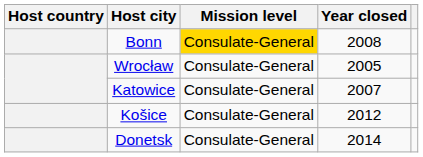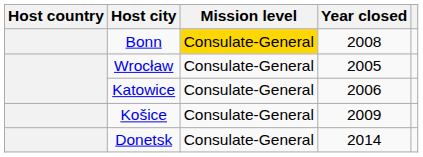Katowice | Year closed: 2007 -> 2006
Košice | Year closed: 2012 -> 2009
